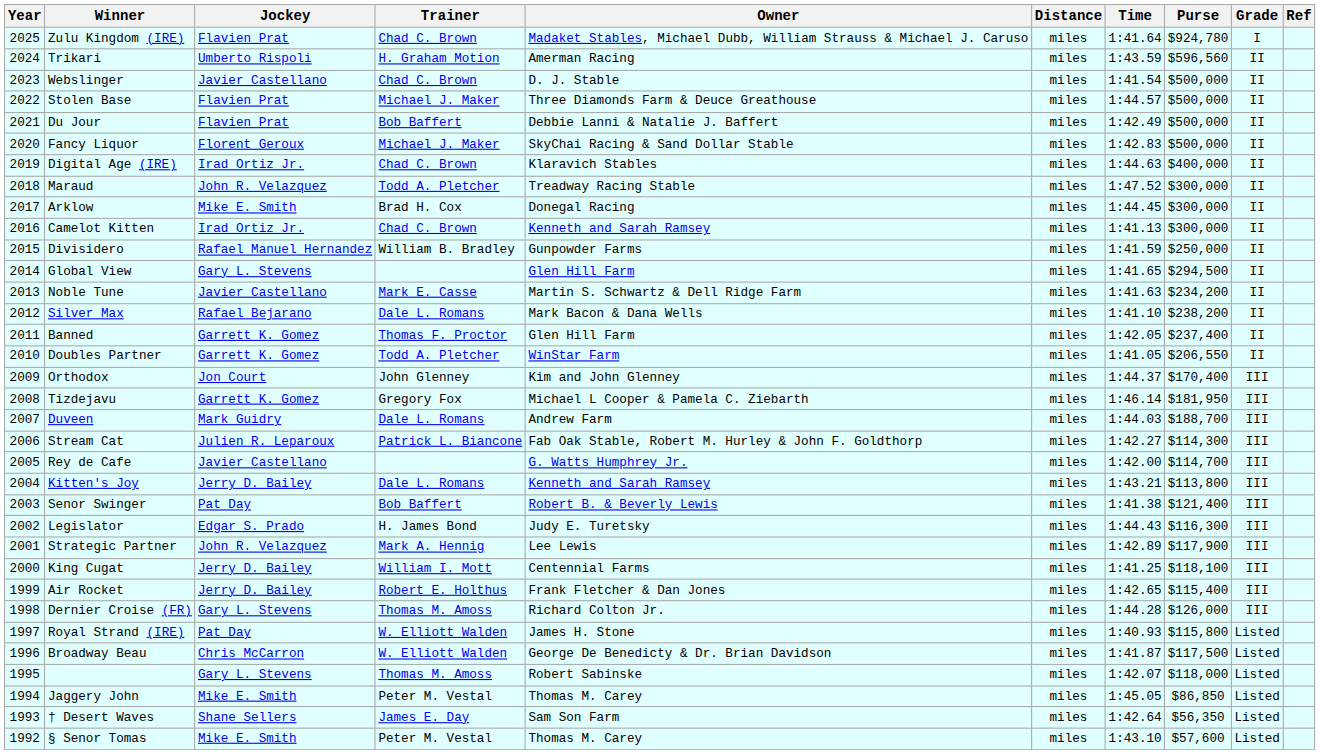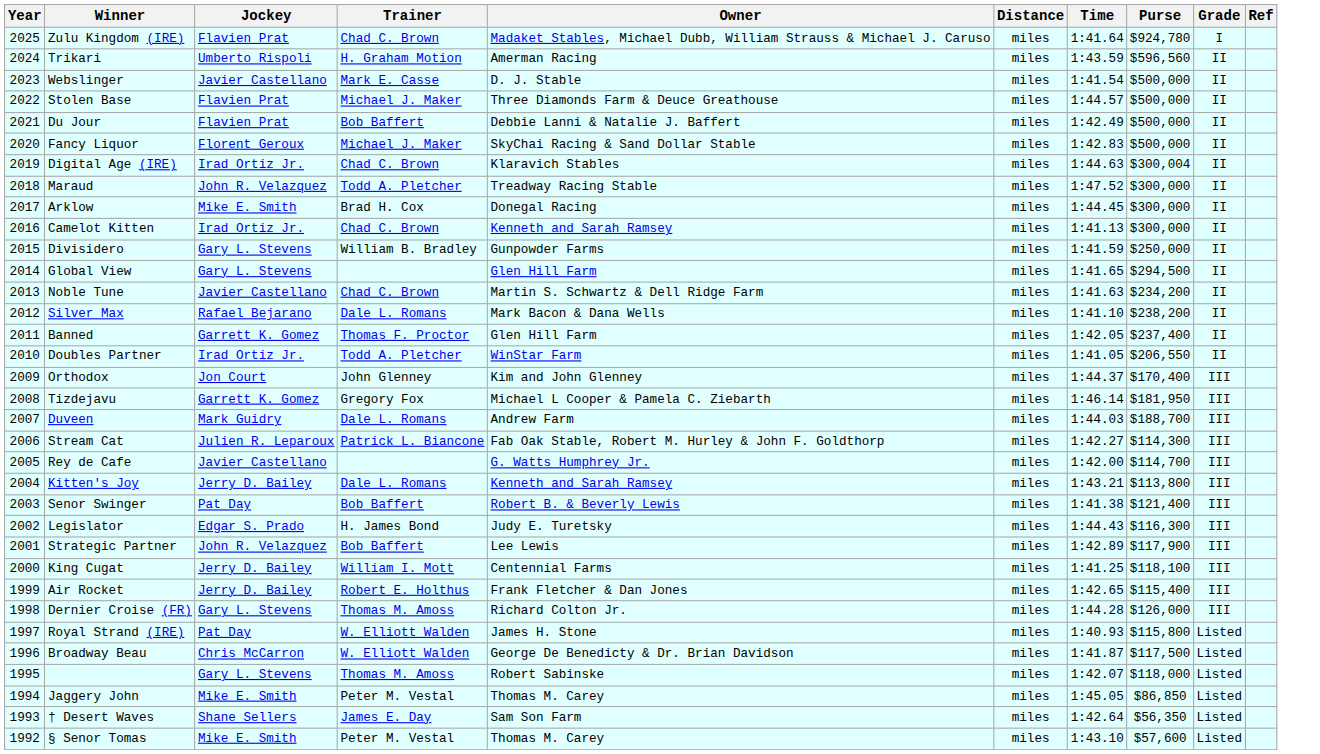Webslinger | Trainer: Chad C. Brown -> Mark E. Casse
Digital Age (IRE) | Purse: $400,000 -> $300,004
Divisidero | Jockey: Rafael Manuel Hernandez -> Gary L. Stevens
Noble Tune | Trainer: Mark E. Casse -> Chad C. Brown
Doubles Partner | Jockey: Garrett K. Gomez -> Irad Ortiz Jr.
Strategic Partner | Trainer: Mark A. Hennig -> Bob Baffert
